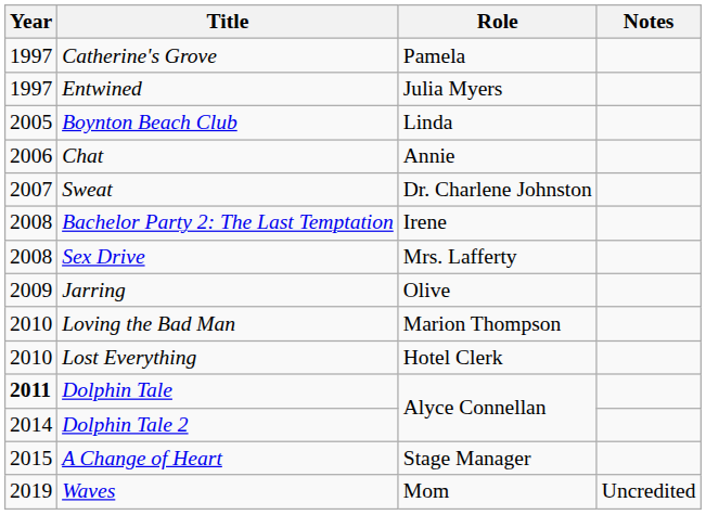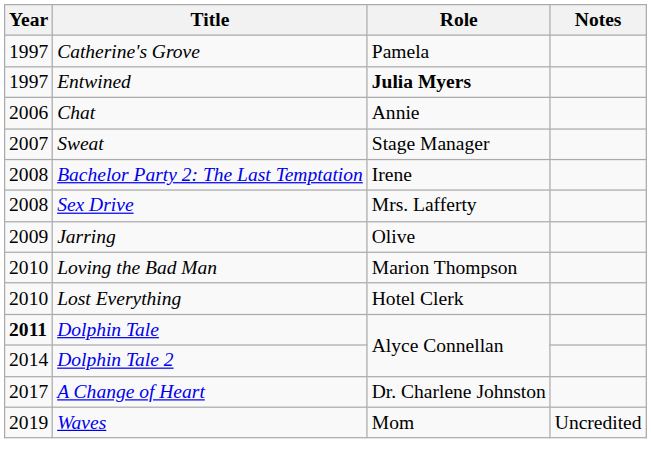Entwined | Role: normal -> bold
- row: 2005 | Boynton Beach Club | Linda
Sweat | Role: Dr. Charlene Johnston -> Stage Manager
A Change of Heart | Year: 2015 -> 2017
A Change of Heart | Role: Stage Manager -> Dr. Charlene Johnston
